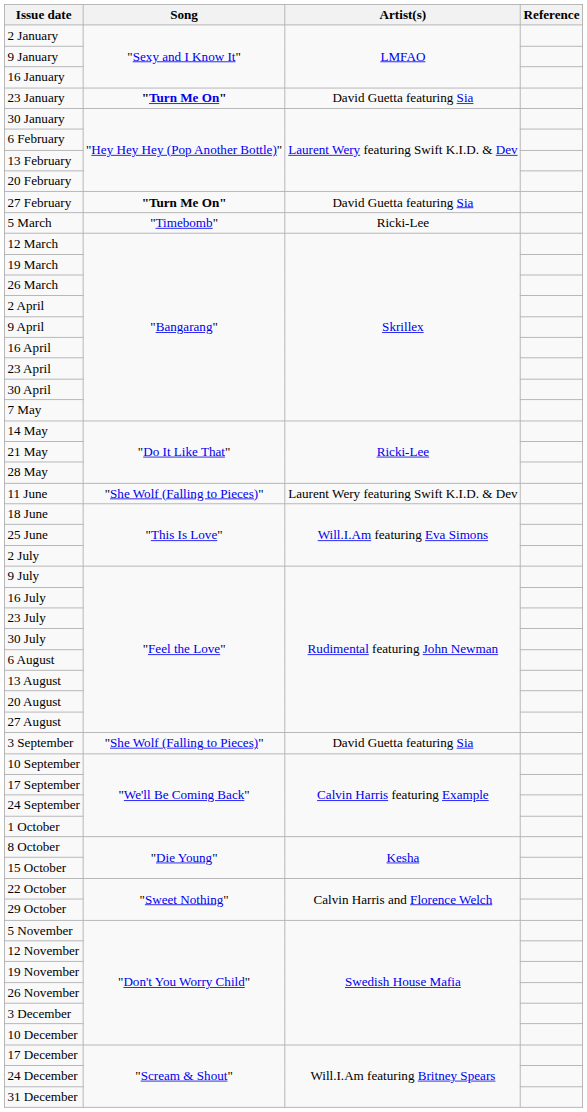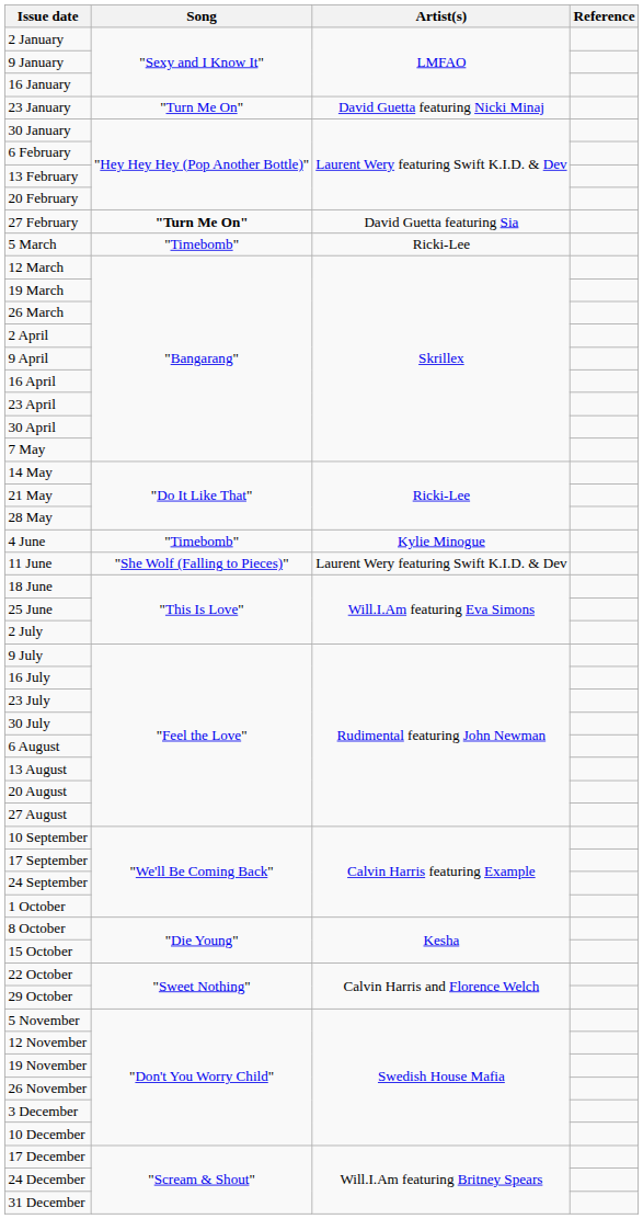23 January | Song: bold -> normal
23 January | Artist(s): David Guetta featuring Sia -> David Guetta featuring Nicki Minaj
+ row: 4 June | "Timebomb" | Kylie Minogue
- row: 3 September | "She Wolf (Falling to Pieces)" | David Guetta featuring Sia
